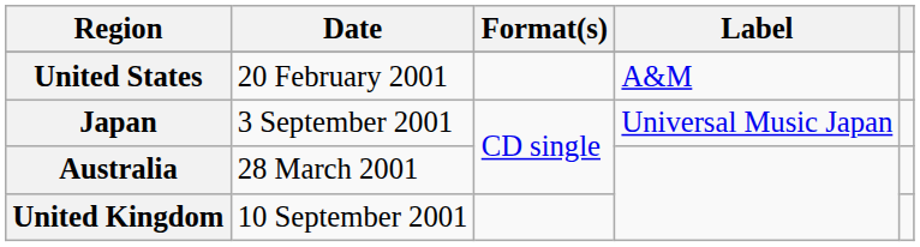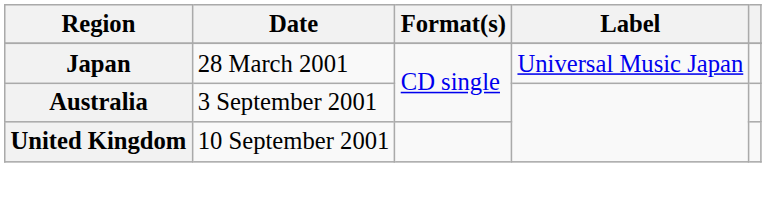- row: United States | 20 February 2001 | A&M
Japan | Date: 3 September 2001 -> 28 March 2001
Australia | Date: 28 March 2001 -> 3 September 2001
